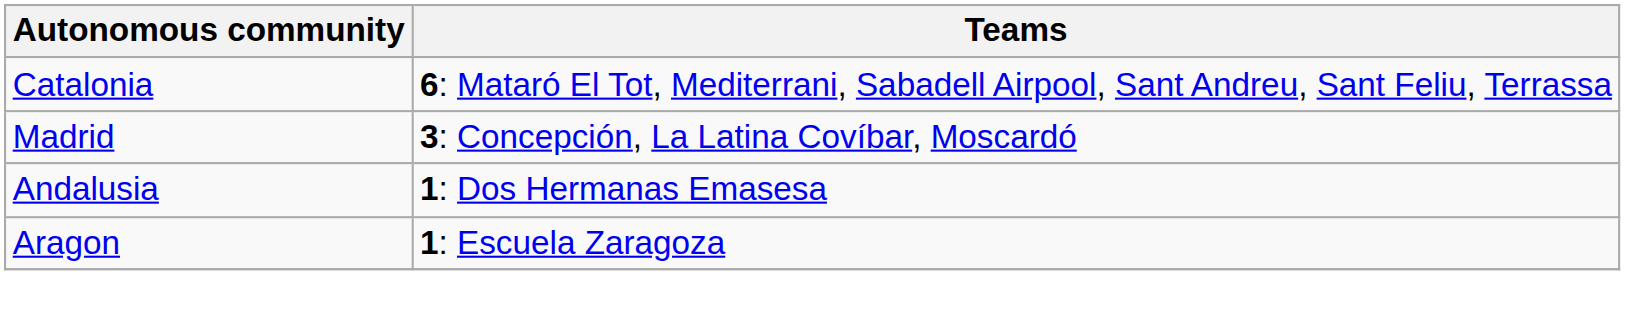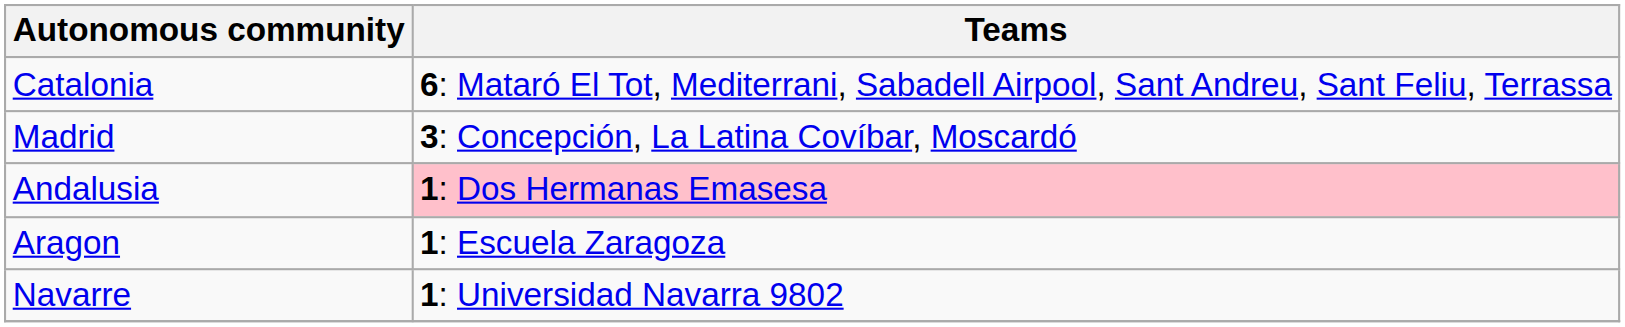Andalusia | Teams: no background -> pink background
+ row: Navarre | 1: Universidad Navarra 9802
